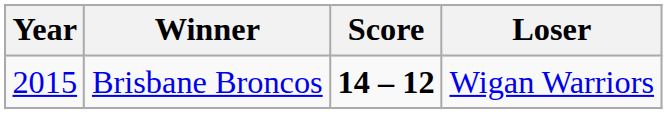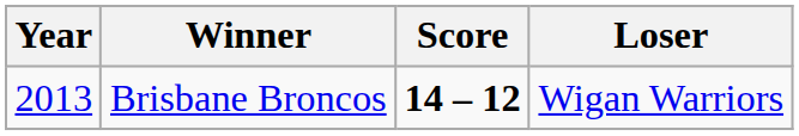Brisbane Broncos | Year: 2015 -> 2013
